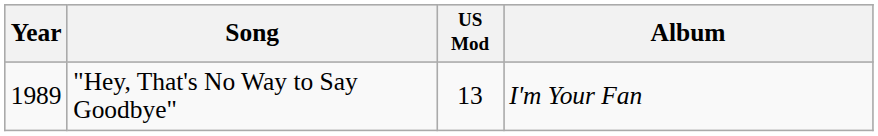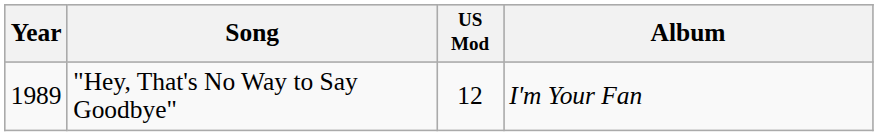"Hey, That's No Way to Say Goodbye" | US Mod: 13 -> 12
